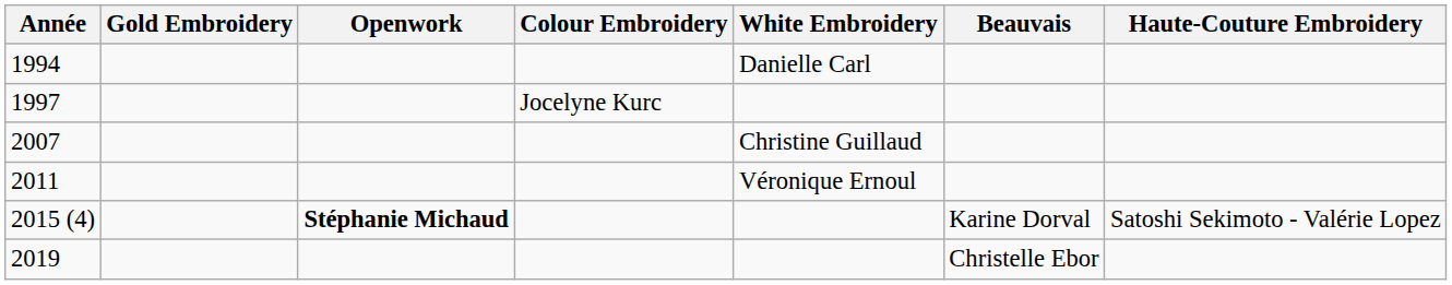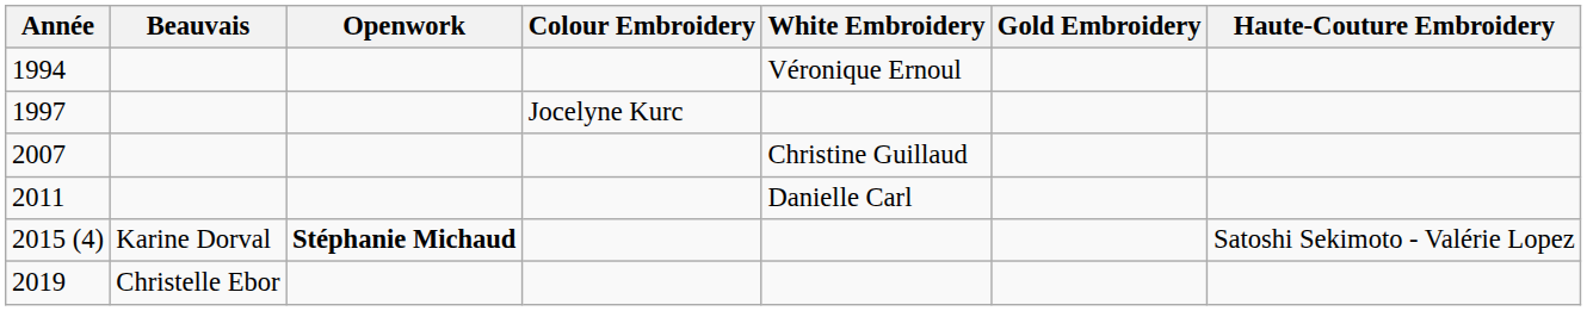columns swapped: Beauvais <-> Gold Embroidery
1994 | White Embroidery: Danielle Carl -> Véronique Ernoul
2011 | White Embroidery: Véronique Ernoul -> Danielle Carl
